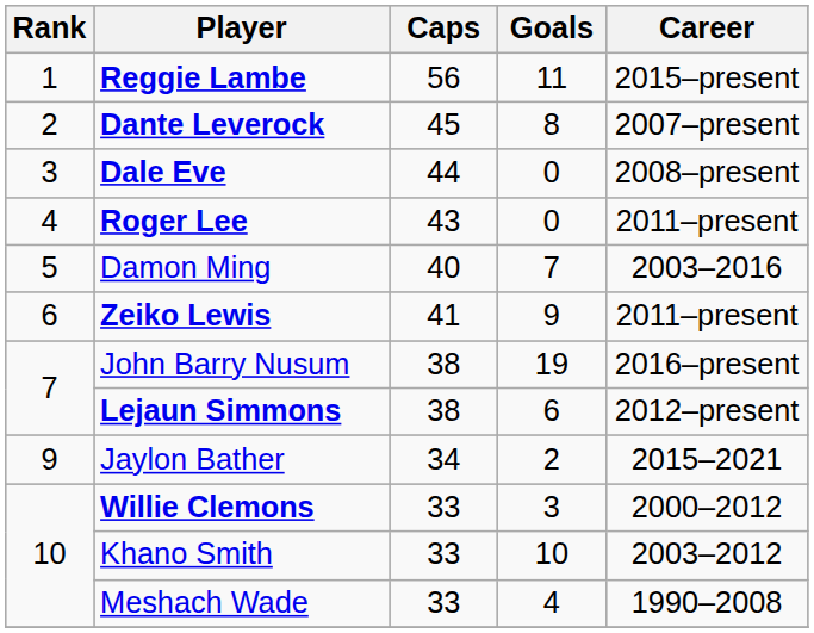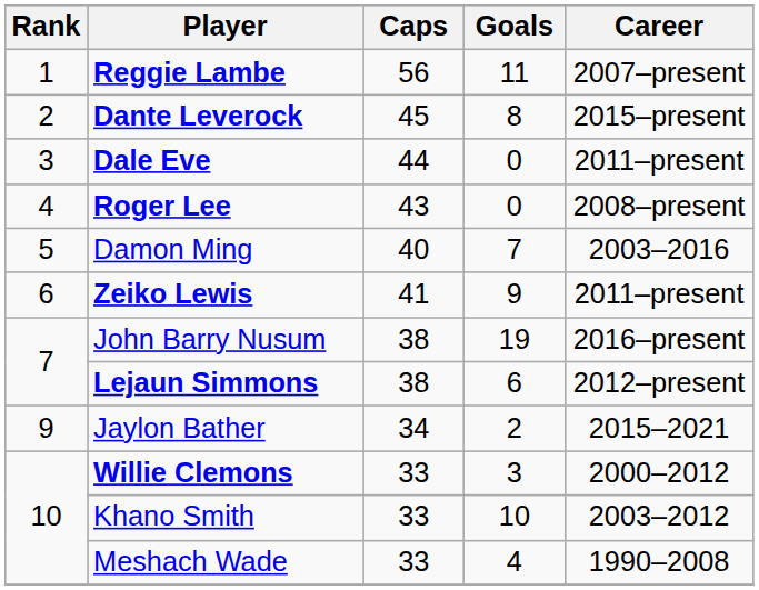Reggie Lambe | Career: 2015–present -> 2007–present
Dante Leverock | Career: 2007–present -> 2015–present
Dale Eve | Career: 2008–present -> 2011–present
Roger Lee | Career: 2011–present -> 2008–present
